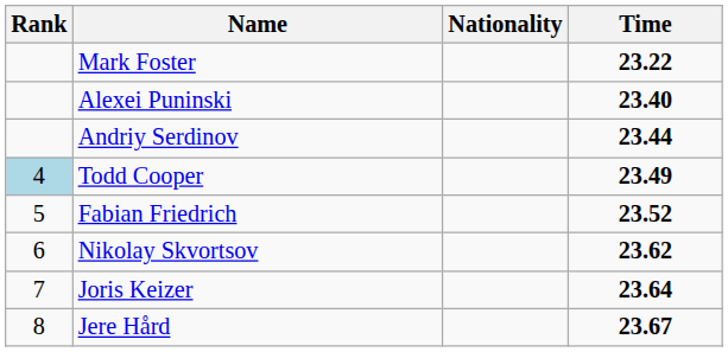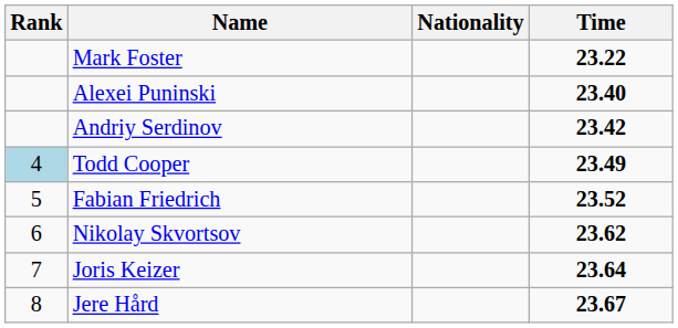Andriy Serdinov | Time: 23.44 -> 23.42
